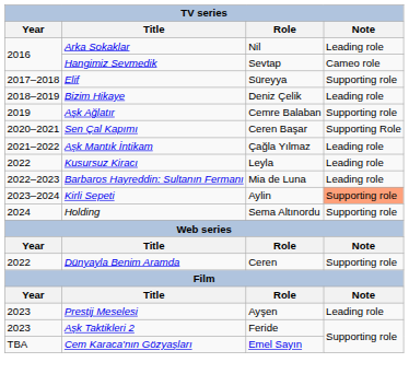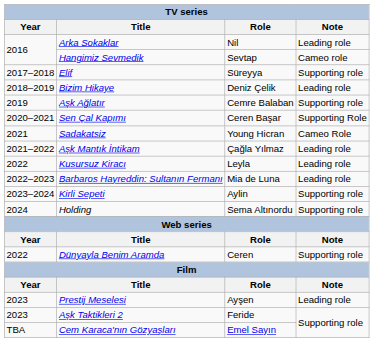+ row: 2021 | Sadakatsiz | Young Hicran | Cameo Role
Kirli Sepeti | Note: lightsalmon background -> no background
